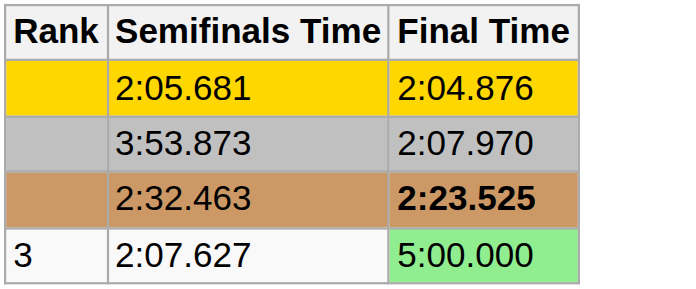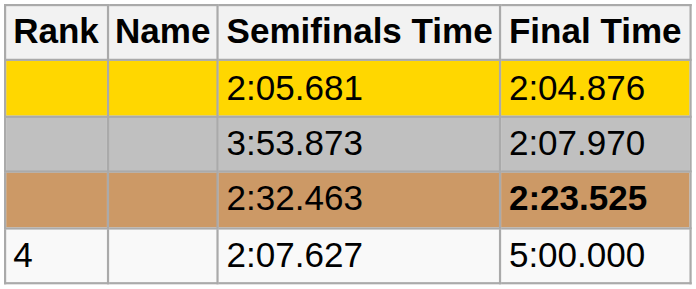+ column: Name
2:07.627 | Rank: 3 -> 4
2:07.627 | Final Time: lightgreen background -> no background
